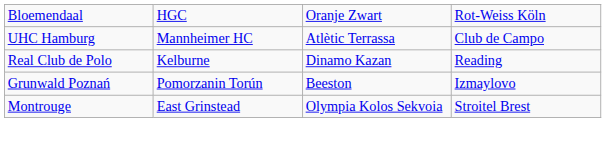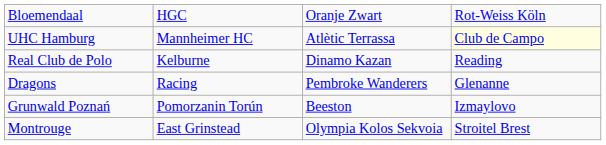UHC Hamburg | column 4: no background -> lightyellow background
+ row: Dragons | Racing | Pembroke Wanderers | Glenanne
